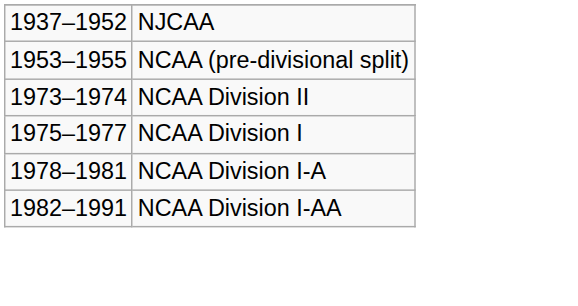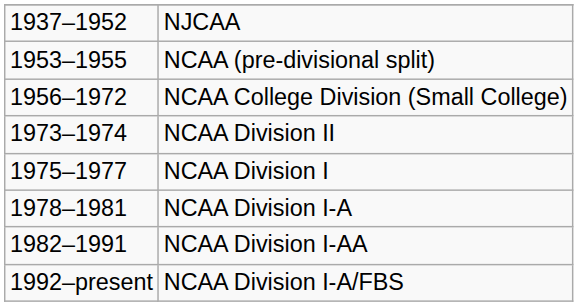+ row: 1956–1972 | NCAA College Division (Small College)
+ row: 1992–present | NCAA Division I-A/FBS
